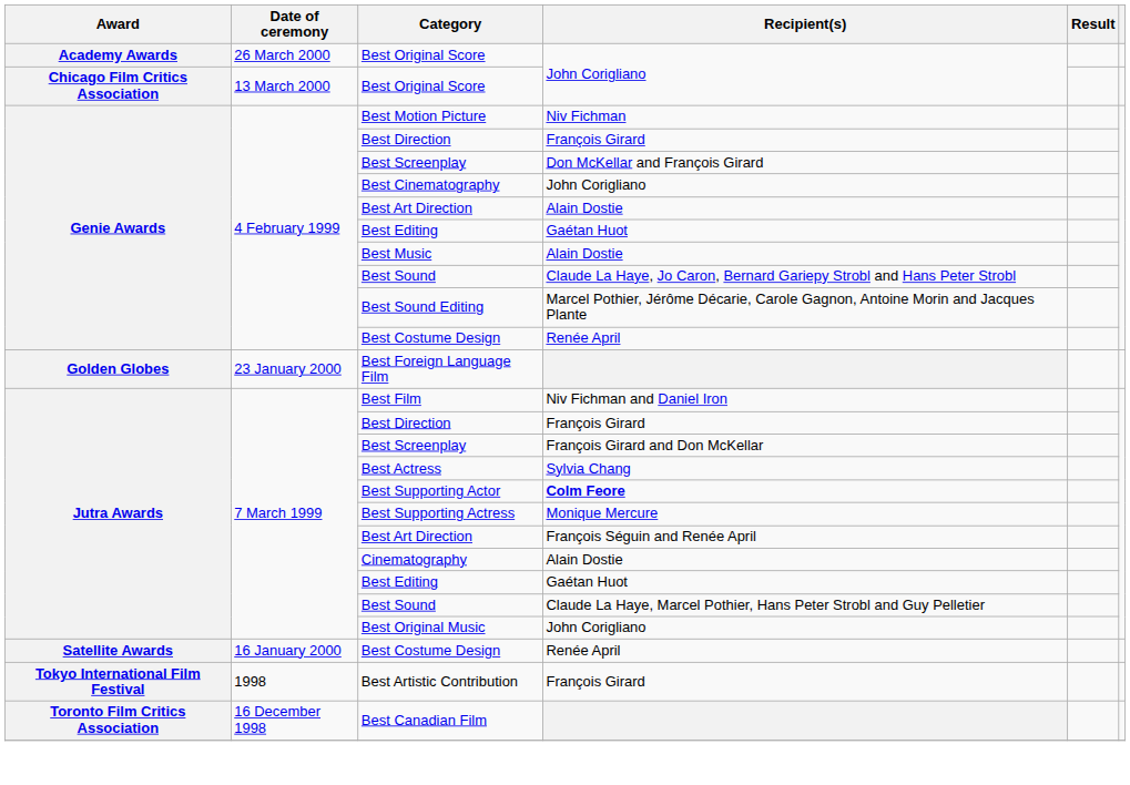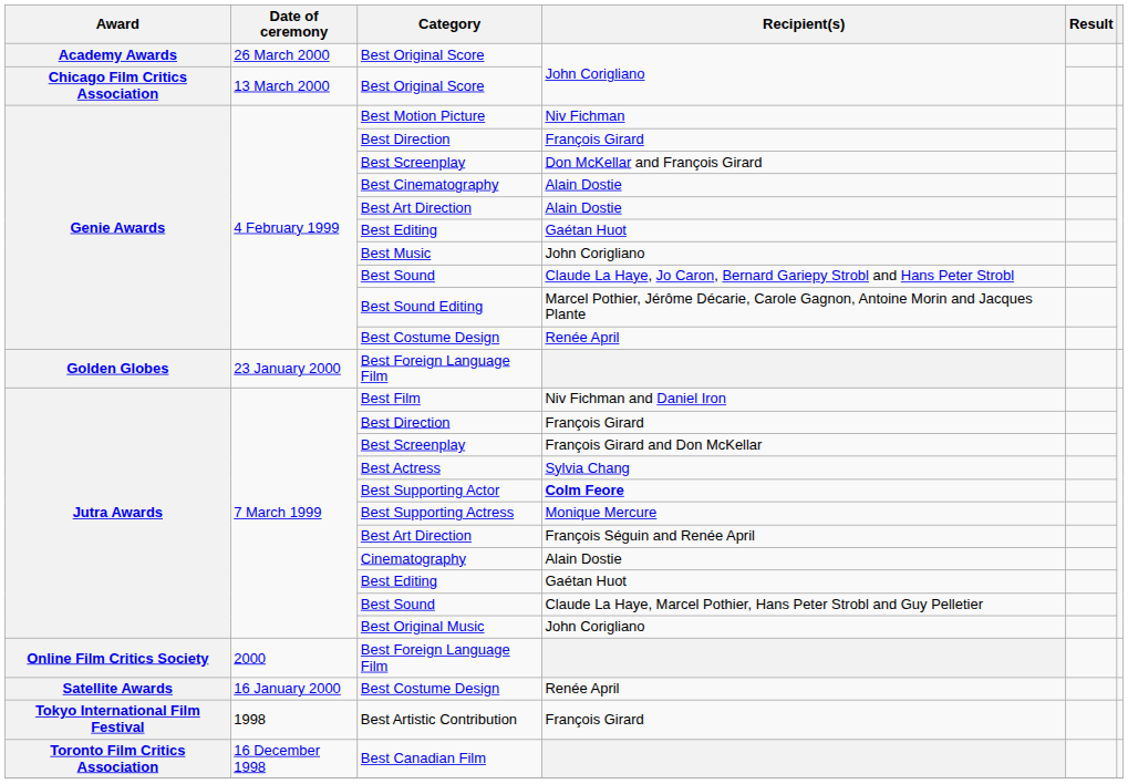Best Cinematography | Recipient(s): John Corigliano -> Alain Dostie
Best Music | Recipient(s): Alain Dostie -> John Corigliano
+ row: Online Film Critics Society | 2000 | Best Foreign Language Film
